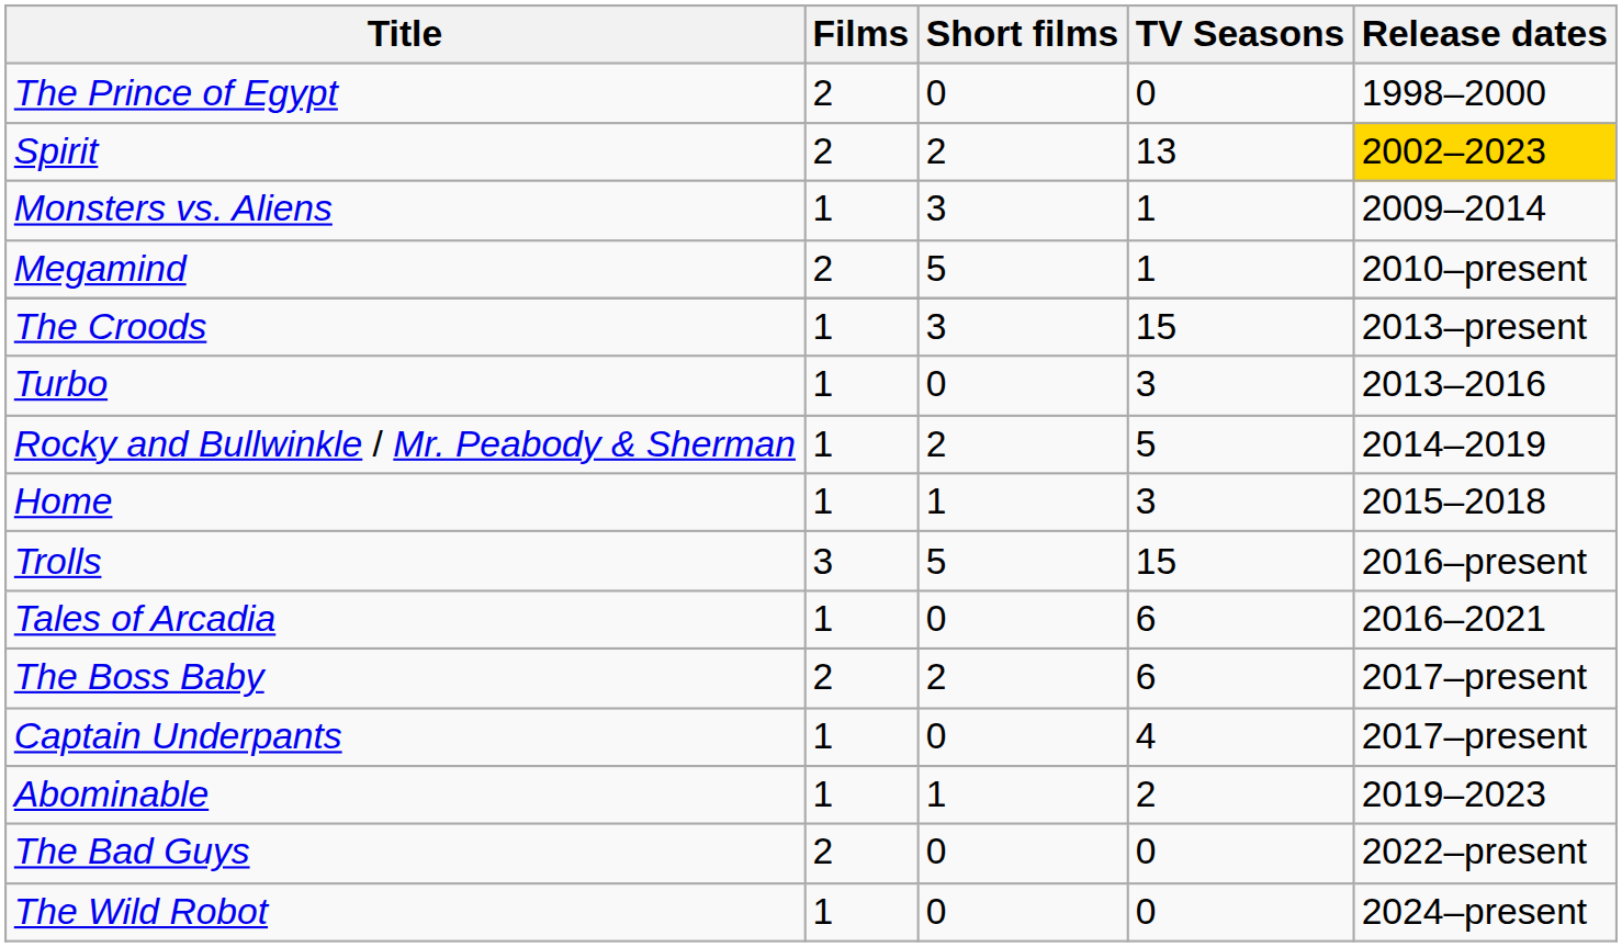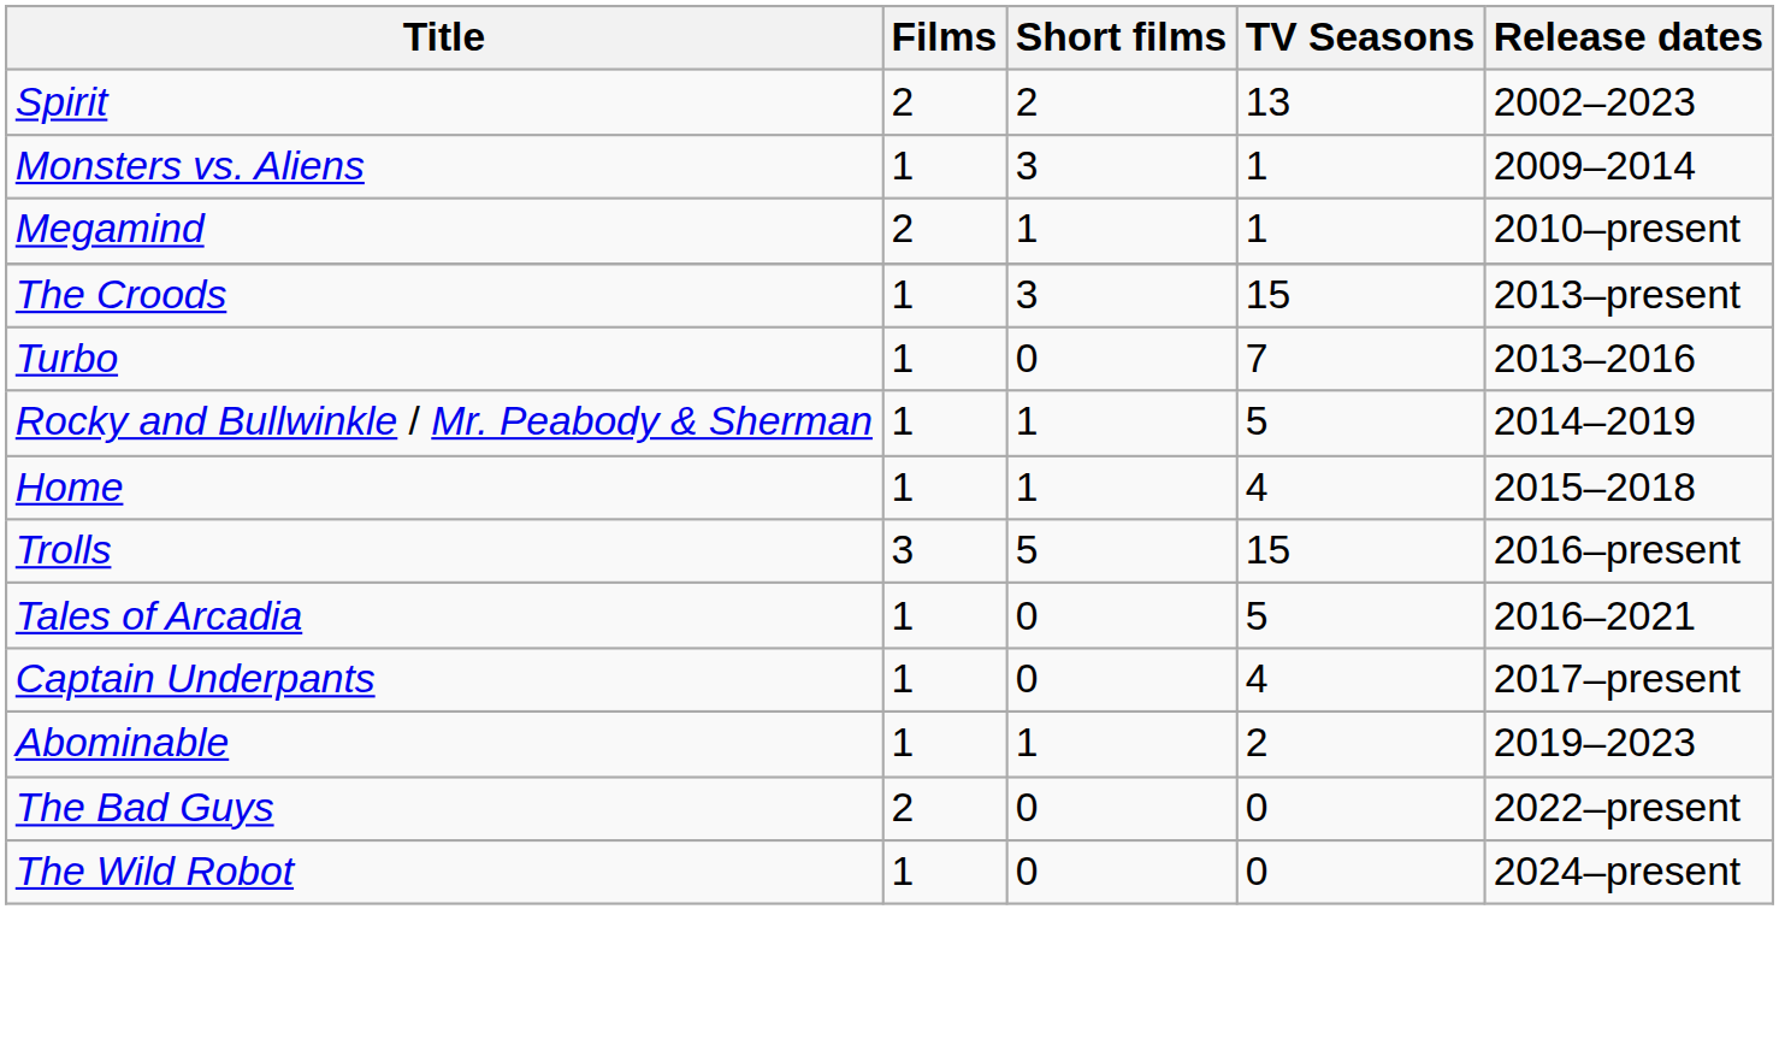- row: The Prince of Egypt | 2 | 0 | 0 | 1998–2000
Spirit | Release dates: gold background -> no background
Megamind | Short films: 5 -> 1
Turbo | TV Seasons: 3 -> 7
Rocky and Bullwinkle / Mr. Peabody & Sherman | Short films: 2 -> 1
Home | TV Seasons: 3 -> 4
Tales of Arcadia | TV Seasons: 6 -> 5
- row: The Boss Baby | 2 | 2 | 6 | 2017–present
